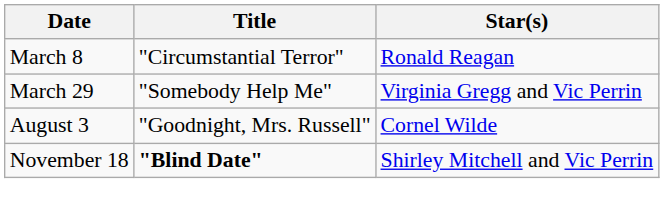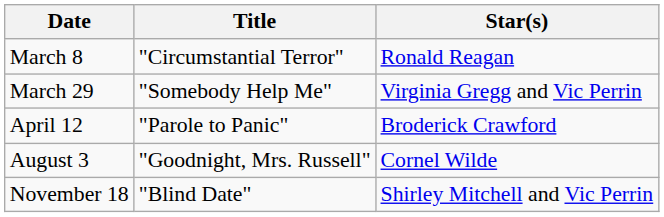+ row: April 12 | "Parole to Panic" | Broderick Crawford
November 18 | Title: bold -> normal
